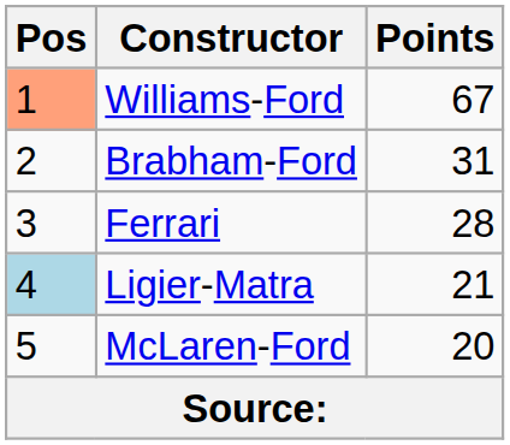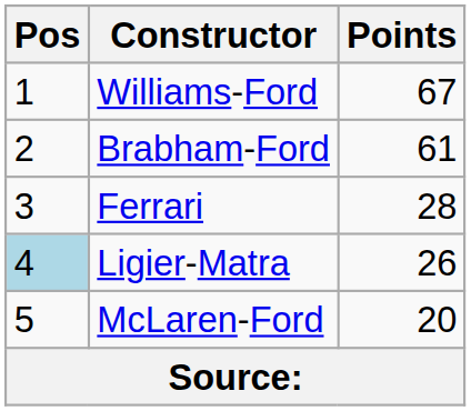Williams-Ford | Pos: lightsalmon background -> no background
Brabham-Ford | Points: 31 -> 61
Ligier-Matra | Points: 21 -> 26
